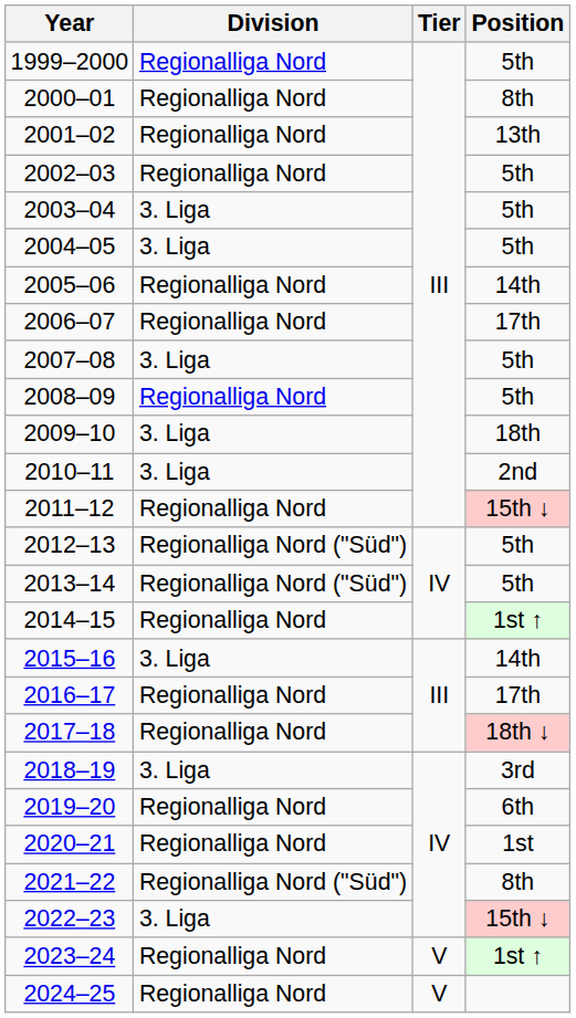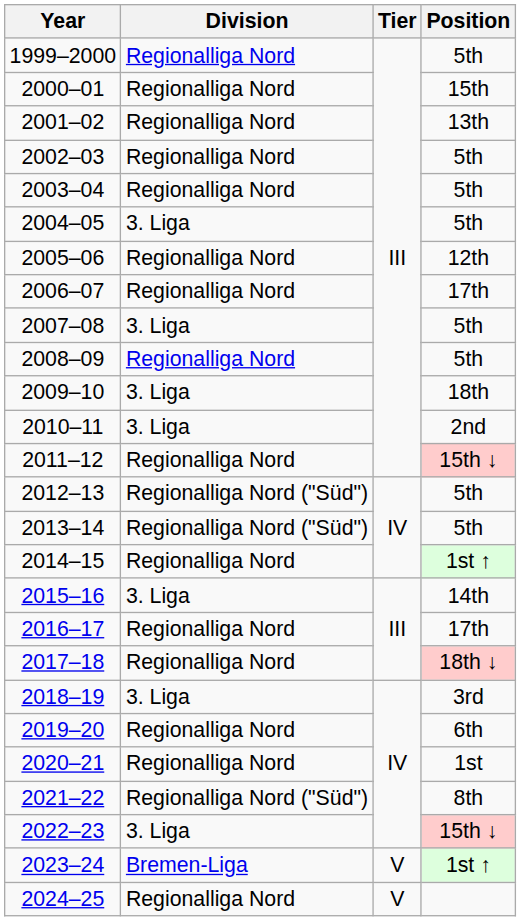2000–01 | Position: 8th -> 15th
2003–04 | Division: 3. Liga -> Regionalliga Nord
2005–06 | Position: 14th -> 12th
2023–24 | Division: Regionalliga Nord -> Bremen-Liga
